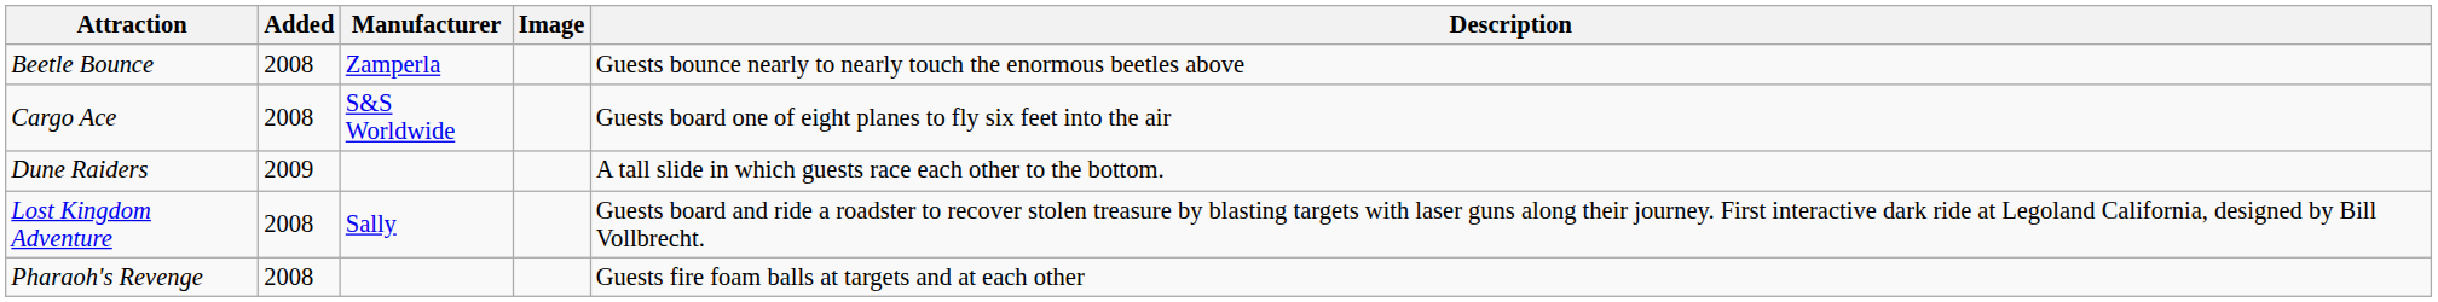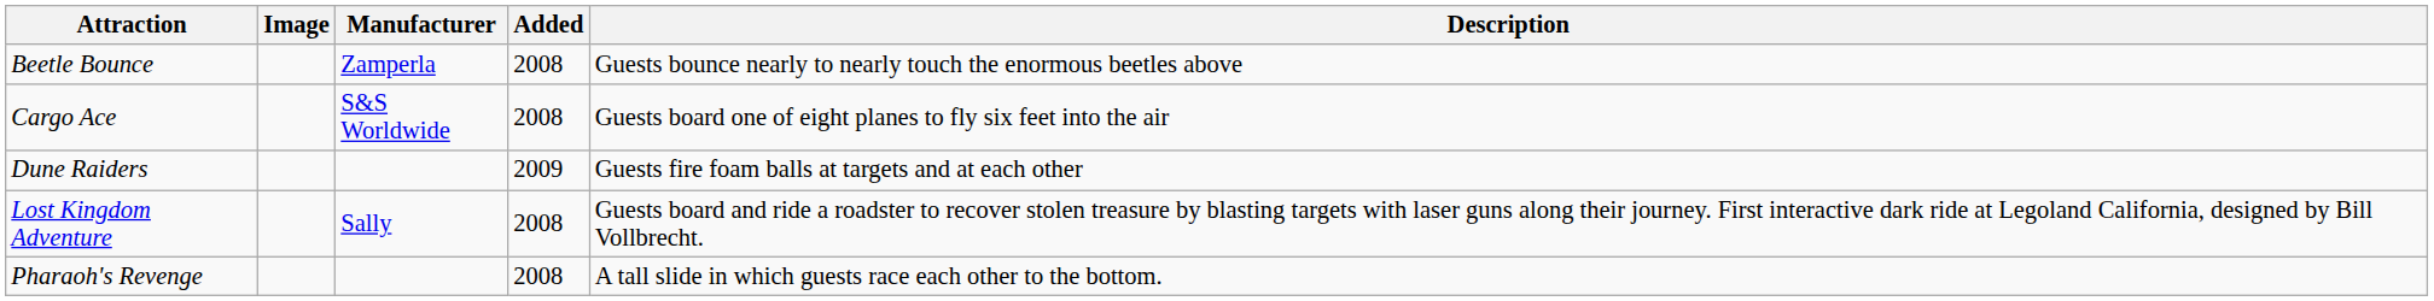columns swapped: Added <-> Image
Dune Raiders | Description: A tall slide in which guests race each other to the bottom. -> Guests fire foam balls at targets and at each other
Pharaoh's Revenge | Description: Guests fire foam balls at targets and at each other -> A tall slide in which guests race each other to the bottom.
